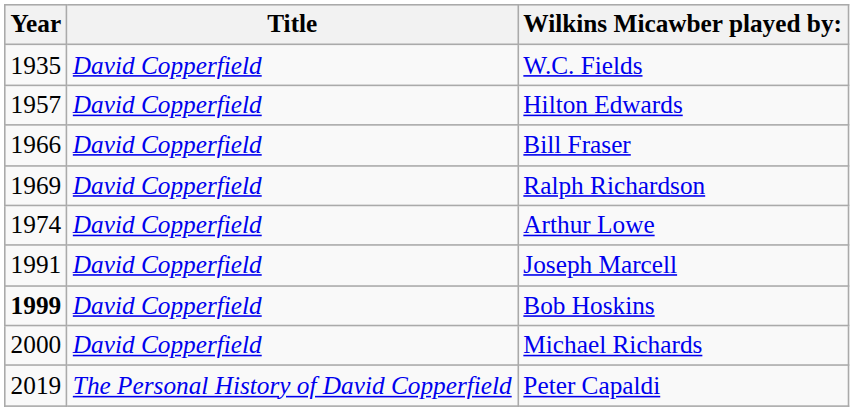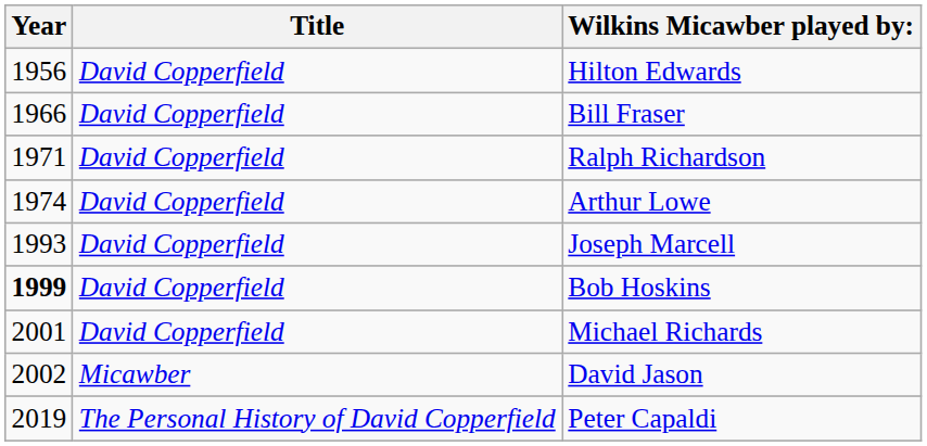- row: 1935 | David Copperfield | W.C. Fields
Hilton Edwards | Year: 1957 -> 1956
Ralph Richardson | Year: 1969 -> 1971
Joseph Marcell | Year: 1991 -> 1993
Michael Richards | Year: 2000 -> 2001
+ row: 2002 | Micawber | David Jason
